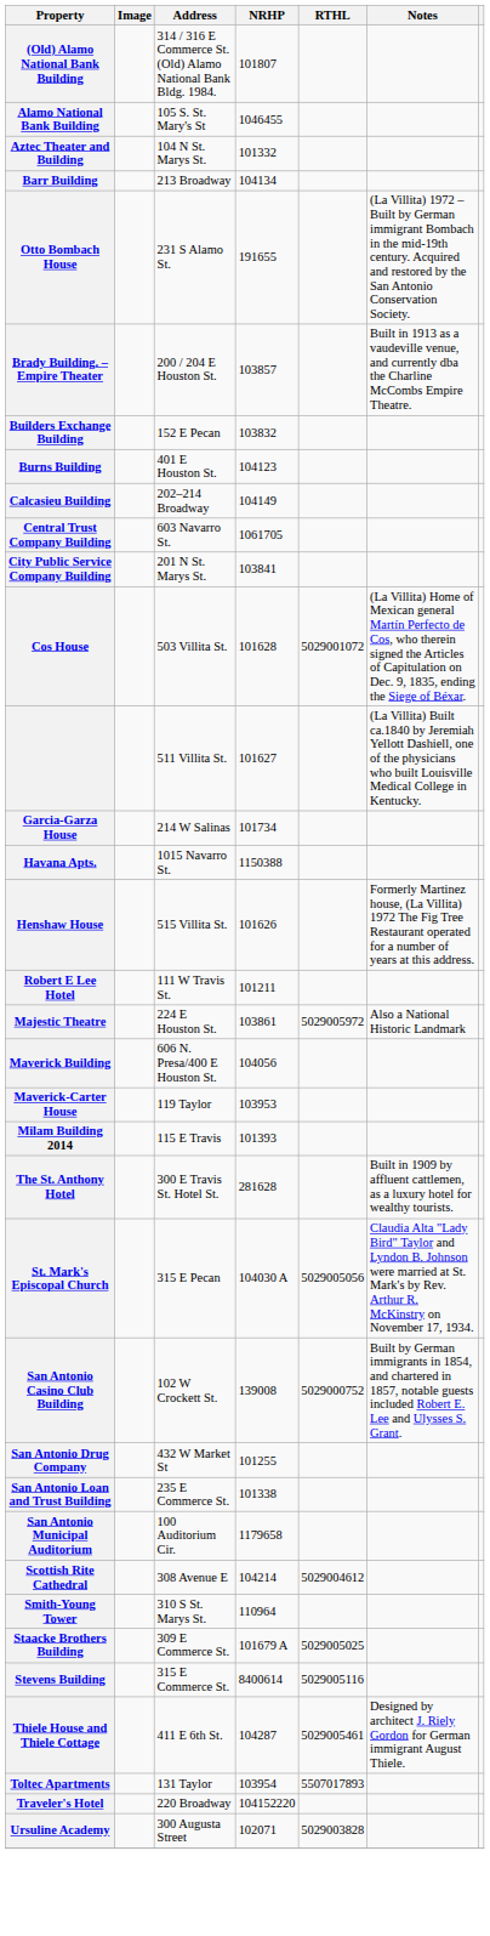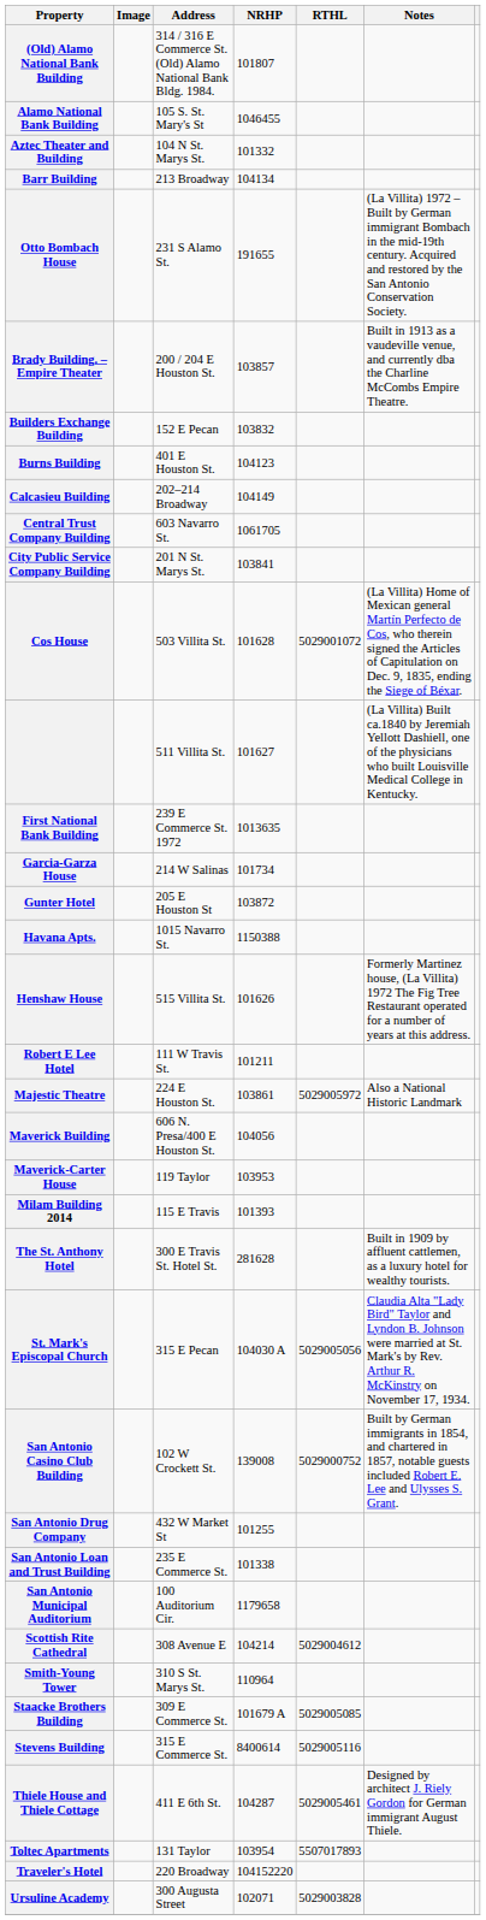+ row: First National Bank Building | 239 E Commerce St. 1972 | 1013635
+ row: Gunter Hotel | 205 E Houston St | 103872
Staacke Brothers Building | RTHL: 5029005025 -> 5029005085
